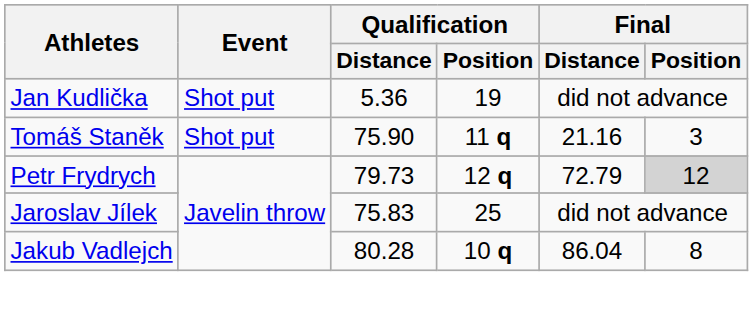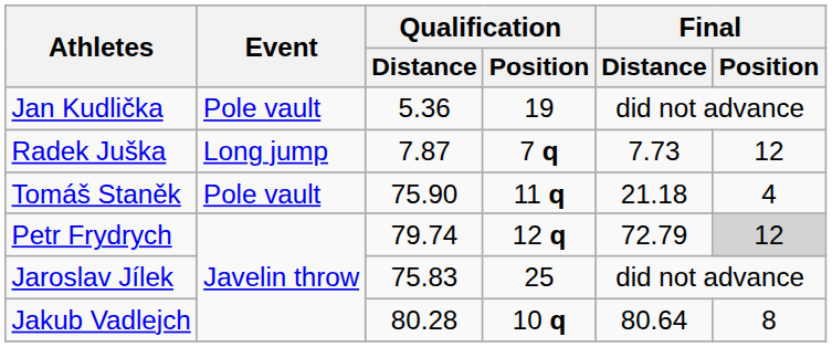Jan Kudlička | Event: Shot put -> Pole vault
+ row: Radek Juška | Long jump | 7.87 | 7 q | 7.73 | 12
Tomáš Staněk | Event: Shot put -> Pole vault
Tomáš Staněk | Final / Distance: 21.16 -> 21.18
Tomáš Staněk | Final / Position: 3 -> 4
Petr Frydrych | Qualification / Distance: 79.73 -> 79.74
Jakub Vadlejch | Final / Distance: 86.04 -> 80.64
